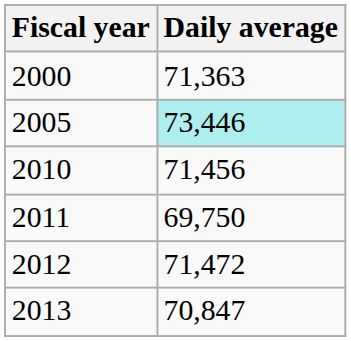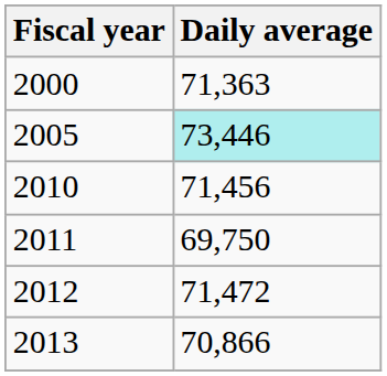2013 | Daily average: 70,847 -> 70,866
